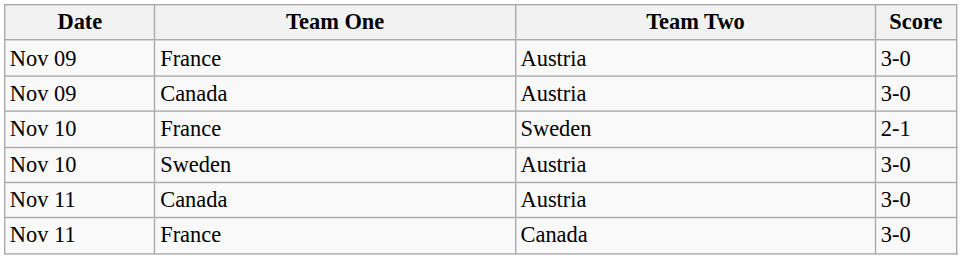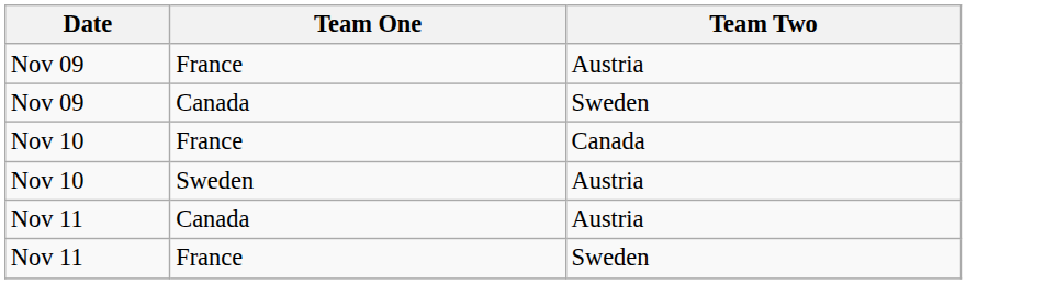- column: Score | 3-0 | 3-0 | 2-1 | 3-0 | 3-0 | 3-0
Nov 09 / Canada | Team Two: Austria -> Sweden
Nov 10 / France | Team Two: Sweden -> Canada
Nov 11 / France | Team Two: Canada -> Sweden
